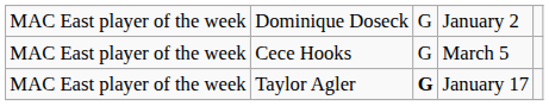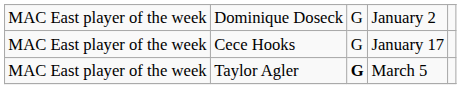Cece Hooks | column 4: March 5 -> January 17
Taylor Agler | column 4: January 17 -> March 5
